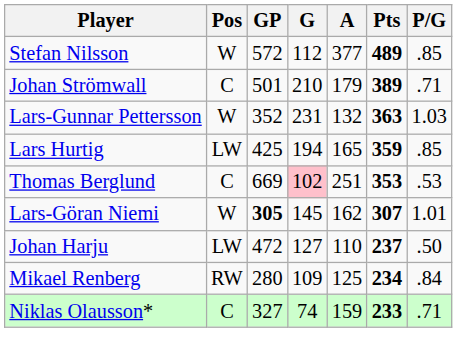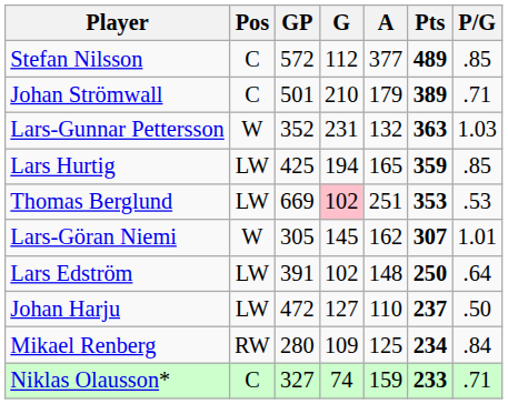Stefan Nilsson | Pos: W -> C
Thomas Berglund | Pos: C -> LW
Lars-Göran Niemi | GP: bold -> normal
+ row: Lars Edström | LW | 391 | 102 | 148 | 250 | .64
